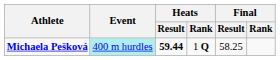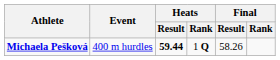Michaela Pešková | Event: paleturquoise background -> no background
Michaela Pešková | Final / Result: 58.25 -> 58.26
